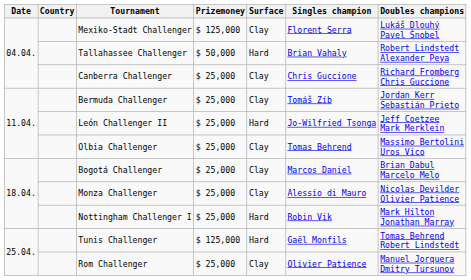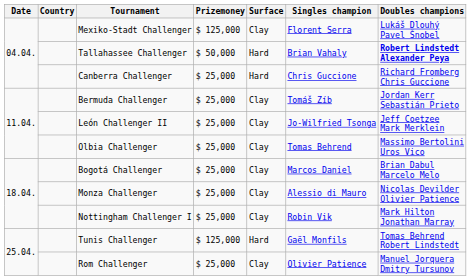Tallahassee Challenger | Doubles champions: normal -> bold
Canberra Challenger | Surface: Clay -> Hard
León Challenger II | Surface: Hard -> Clay
Nottingham Challenger I | Surface: Hard -> Clay
